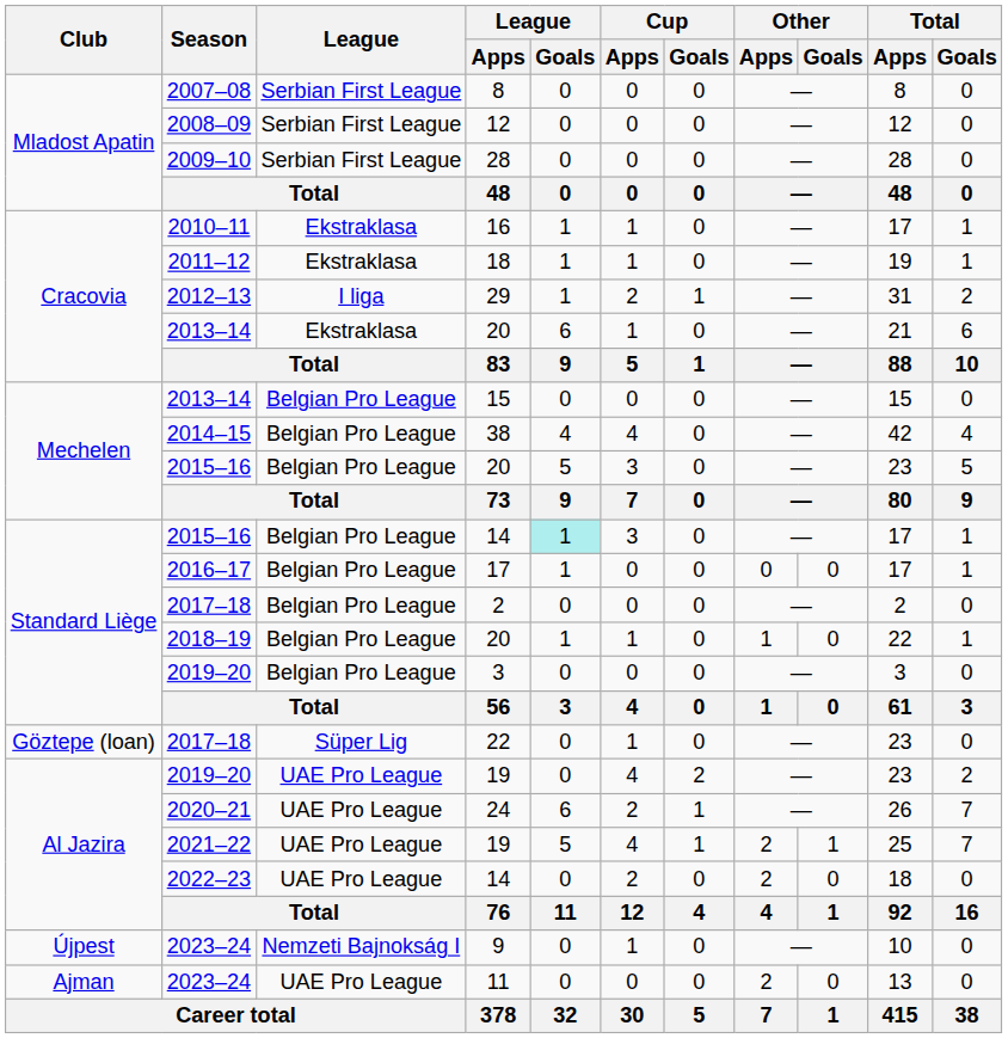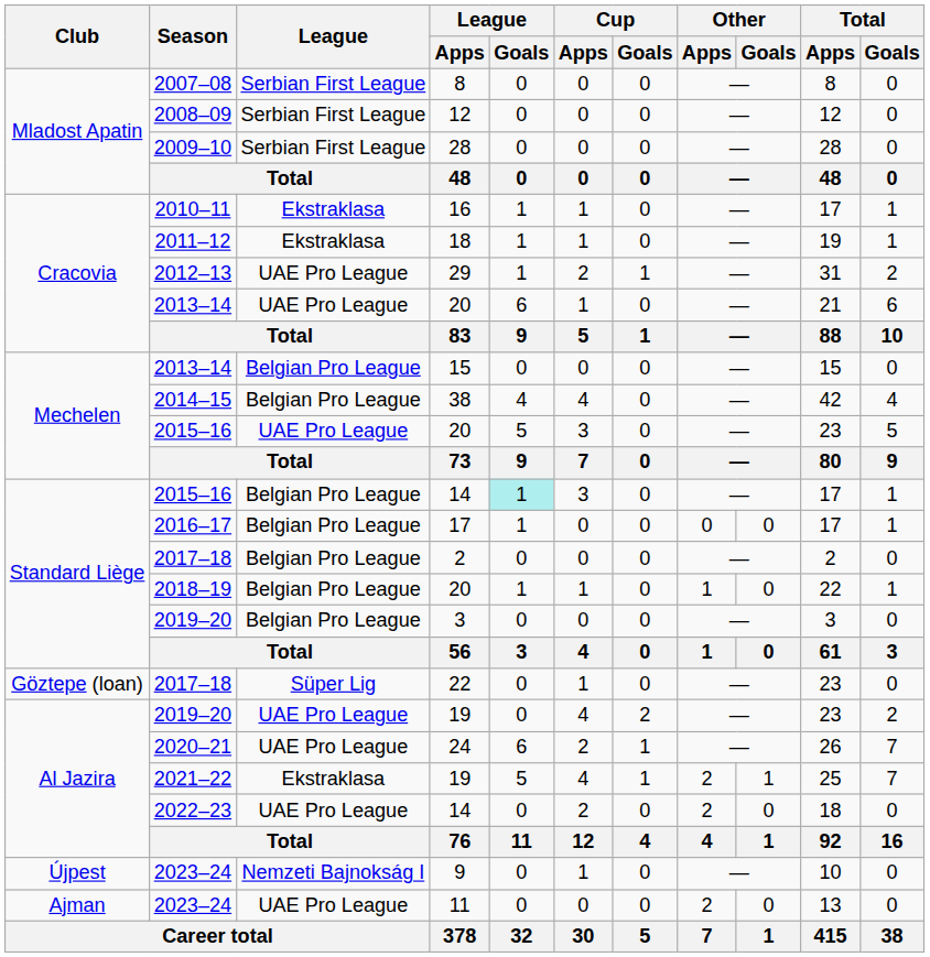29 | League: I liga -> UAE Pro League
2013–14 / 20 | League: Ekstraklasa -> UAE Pro League
2015–16 / 20 | League: Belgian Pro League -> UAE Pro League
2021–22 / 19 | League: UAE Pro League -> Ekstraklasa
